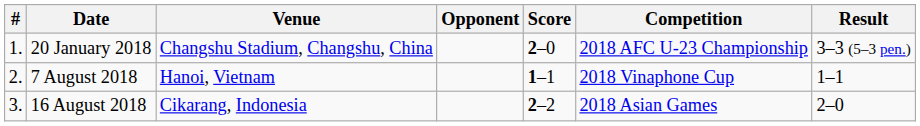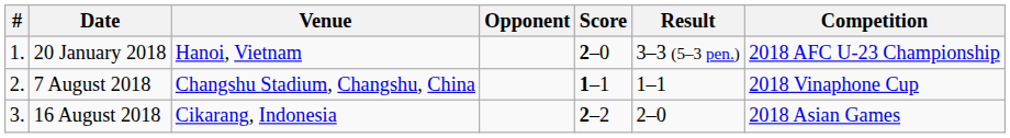columns swapped: Result <-> Competition
20 January 2018 | Venue: Changshu Stadium, Changshu, China -> Hanoi, Vietnam
7 August 2018 | Venue: Hanoi, Vietnam -> Changshu Stadium, Changshu, China
